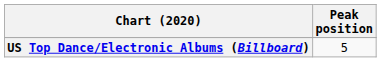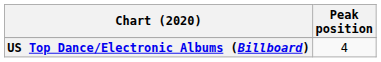US Top Dance/Electronic Albums (Billboard) | Peak position: 5 -> 4
